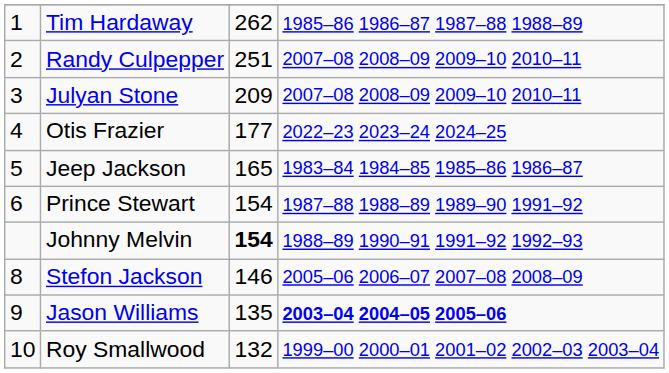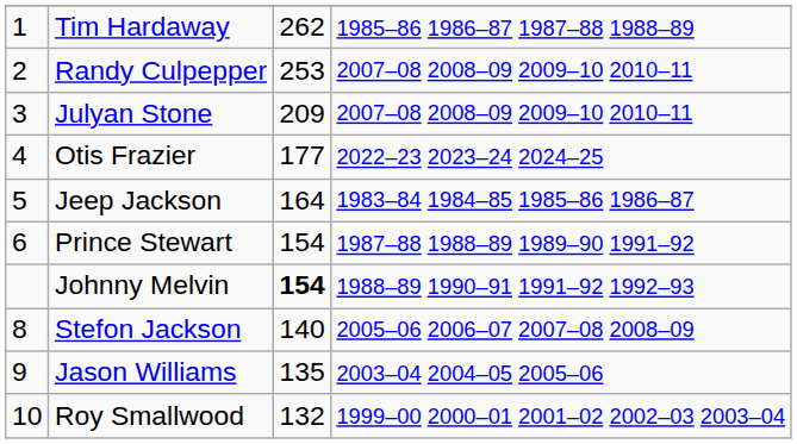Randy Culpepper | column 3: 251 -> 253
Jeep Jackson | column 3: 165 -> 164
Stefon Jackson | column 3: 146 -> 140
Jason Williams | column 4: bold -> normal
